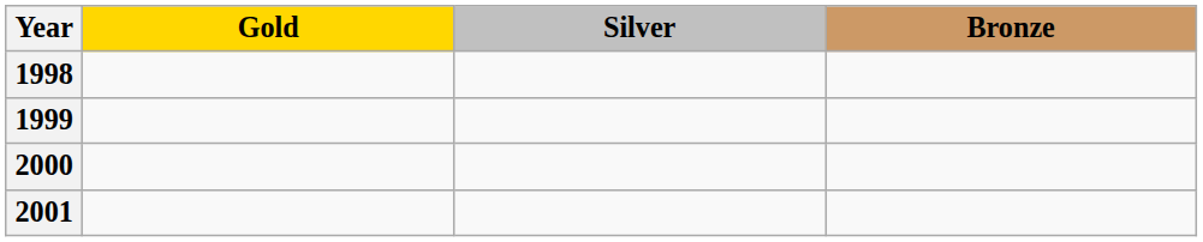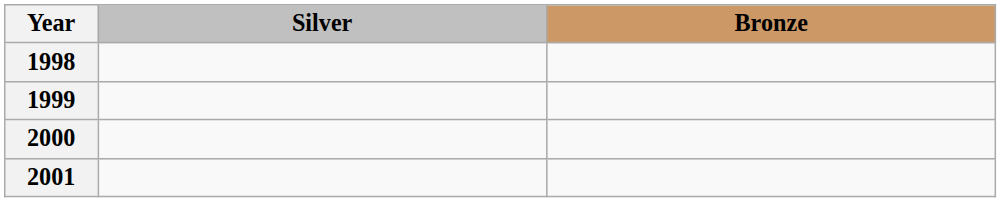- column: Gold
